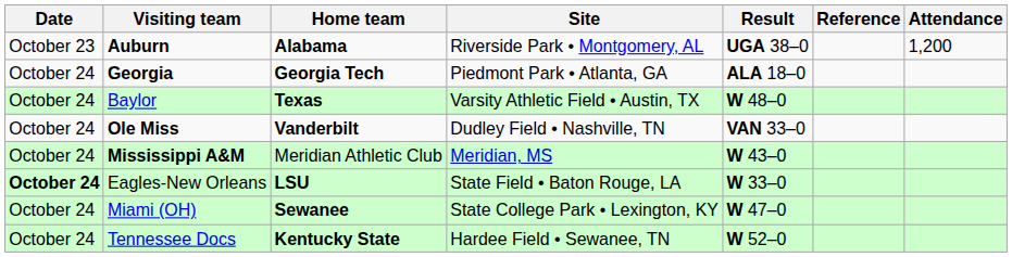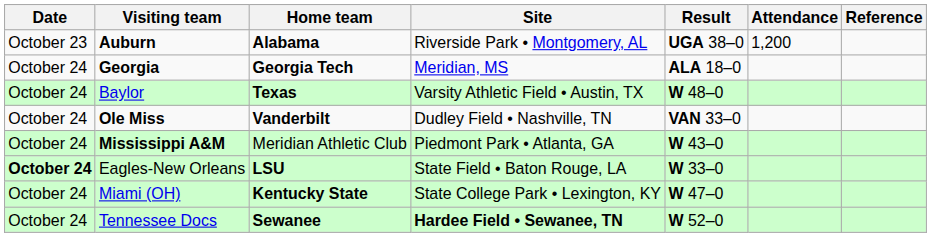columns swapped: Attendance <-> Reference
Georgia | Site: Piedmont Park • Atlanta, GA -> Meridian, MS
Mississippi A&M | Site: Meridian, MS -> Piedmont Park • Atlanta, GA
Miami (OH) | Home team: Sewanee -> Kentucky State
Tennessee Docs | Home team: Kentucky State -> Sewanee
Tennessee Docs | Site: normal -> bold
